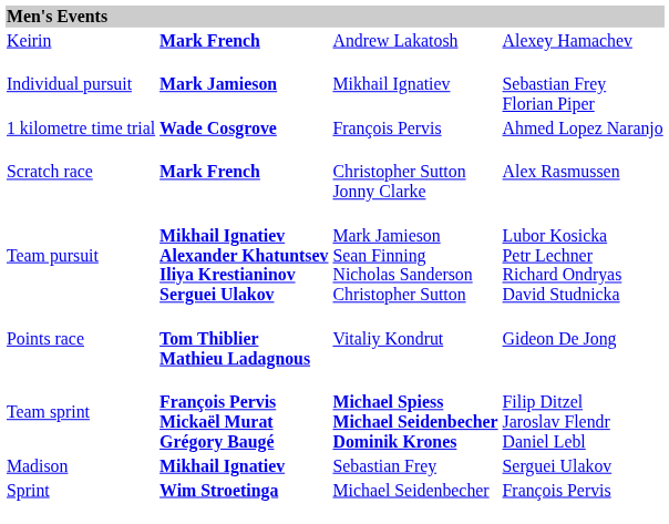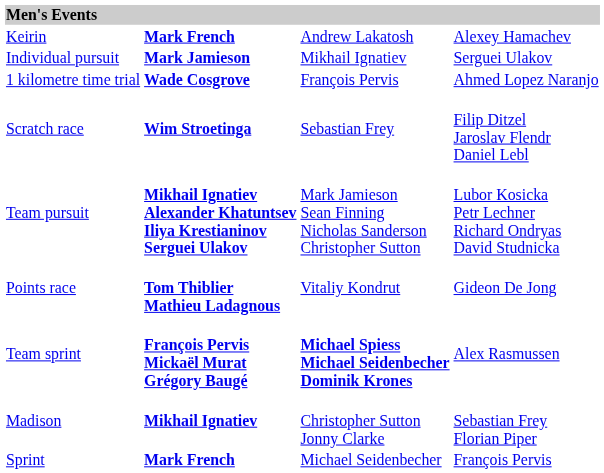Individual pursuit | column 4: Sebastian Frey Florian Piper -> Serguei Ulakov
Scratch race | column 2: Mark French -> Wim Stroetinga
Scratch race | column 3: Christopher Sutton Jonny Clarke -> Sebastian Frey
Scratch race | column 4: Alex Rasmussen -> Filip Ditzel Jaroslav Flendr Daniel Lebl
Team sprint | column 4: Filip Ditzel Jaroslav Flendr Daniel Lebl -> Alex Rasmussen
Madison | column 3: Sebastian Frey -> Christopher Sutton Jonny Clarke
Madison | column 4: Serguei Ulakov -> Sebastian Frey Florian Piper
Sprint | column 2: Wim Stroetinga -> Mark French
